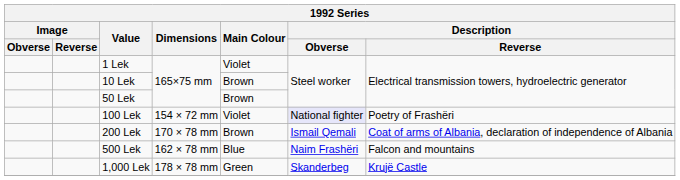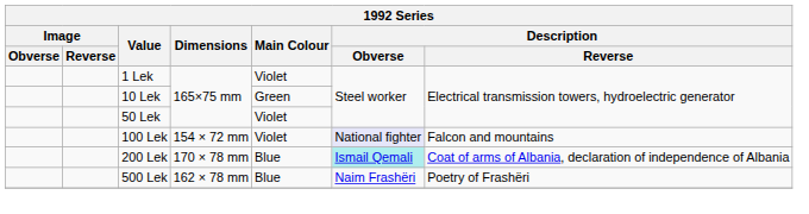10 Lek | Main Colour: Brown -> Green
50 Lek | Main Colour: Brown -> Violet
100 Lek | Description / Reverse: Poetry of Frashëri -> Falcon and mountains
200 Lek | Main Colour: Brown -> Blue
200 Lek | Description / Obverse: no background -> paleturquoise background
500 Lek | Description / Reverse: Falcon and mountains -> Poetry of Frashëri
- row: 1,000 Lek | 178 × 78 mm | Green | Skanderbeg | Krujë Castle
